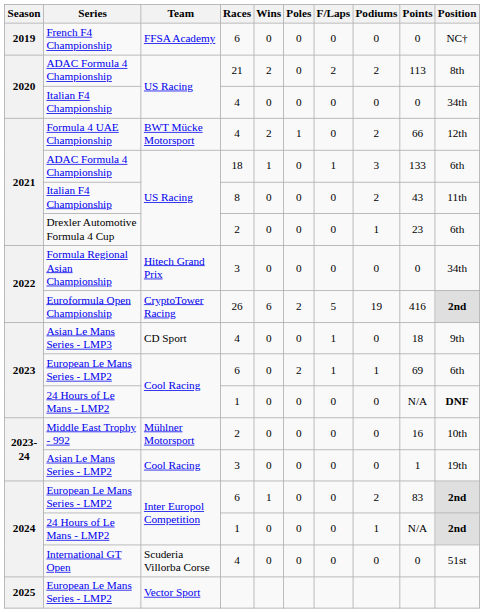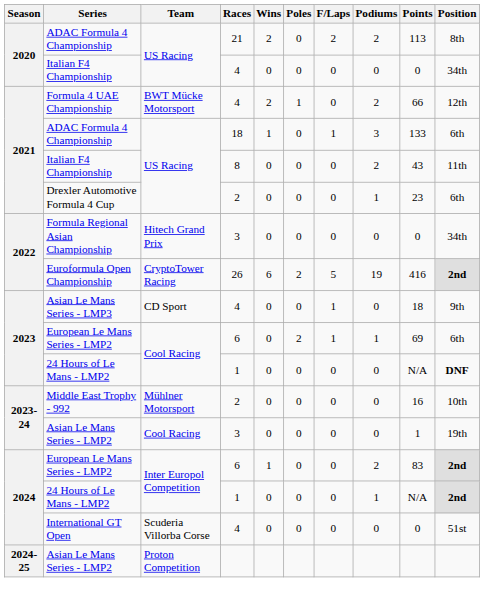- row: 2019 | French F4 Championship | FFSA Academy | 6 | 0 | 0 | 0 | 0 | 0 | NC†
+ row: 2024-25 | Asian Le Mans Series - LMP2 | Proton Competition
- row: 2025 | European Le Mans Series - LMP2 | Vector Sport
